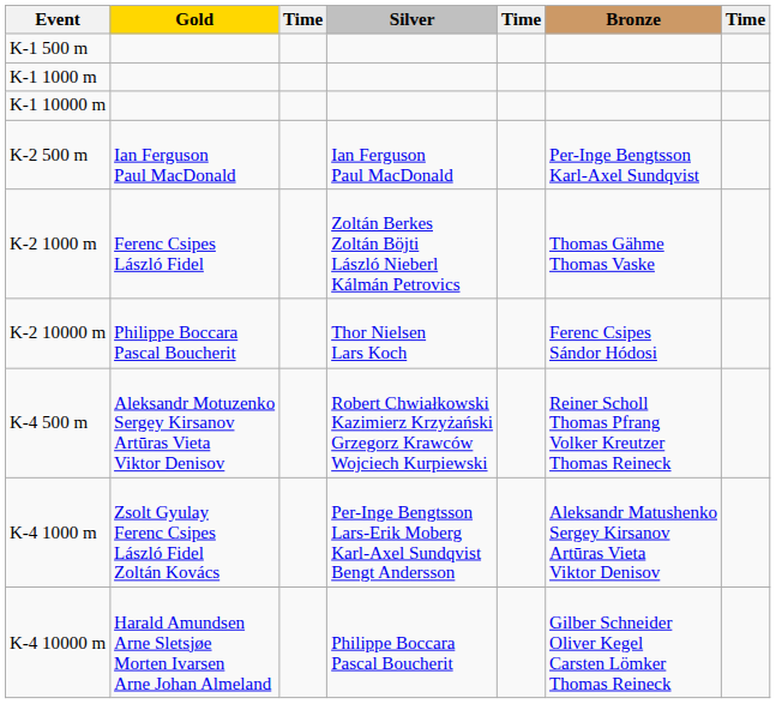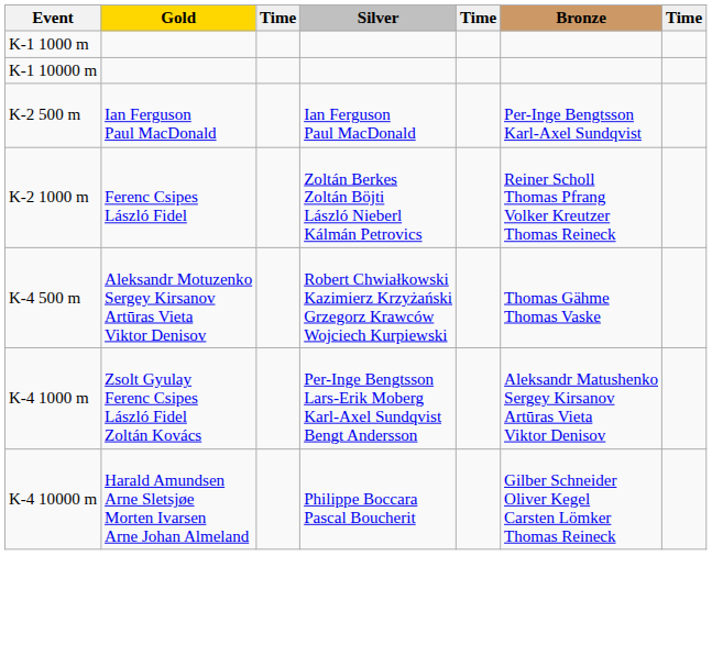- row: K-1 500 m
K-2 1000 m | Bronze: Thomas Gähme Thomas Vaske -> Reiner Scholl Thomas Pfrang Volker Kreutzer Thomas Reineck
- row: K-2 10000 m | Philippe Boccara Pascal Boucherit | Thor Nielsen Lars Koch | Ferenc Csipes Sándor Hódosi
K-4 500 m | Bronze: Reiner Scholl Thomas Pfrang Volker Kreutzer Thomas Reineck -> Thomas Gähme Thomas Vaske
